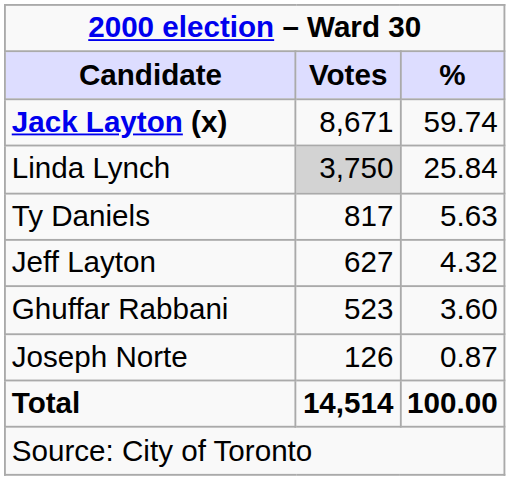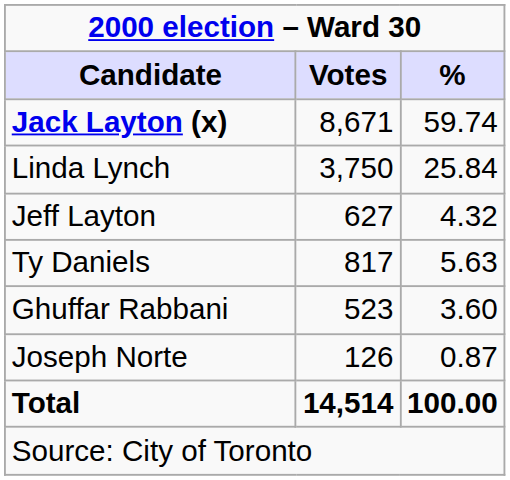Linda Lynch | Votes: lightgrey background -> no background
rows swapped: Ty Daniels <-> Jeff Layton
